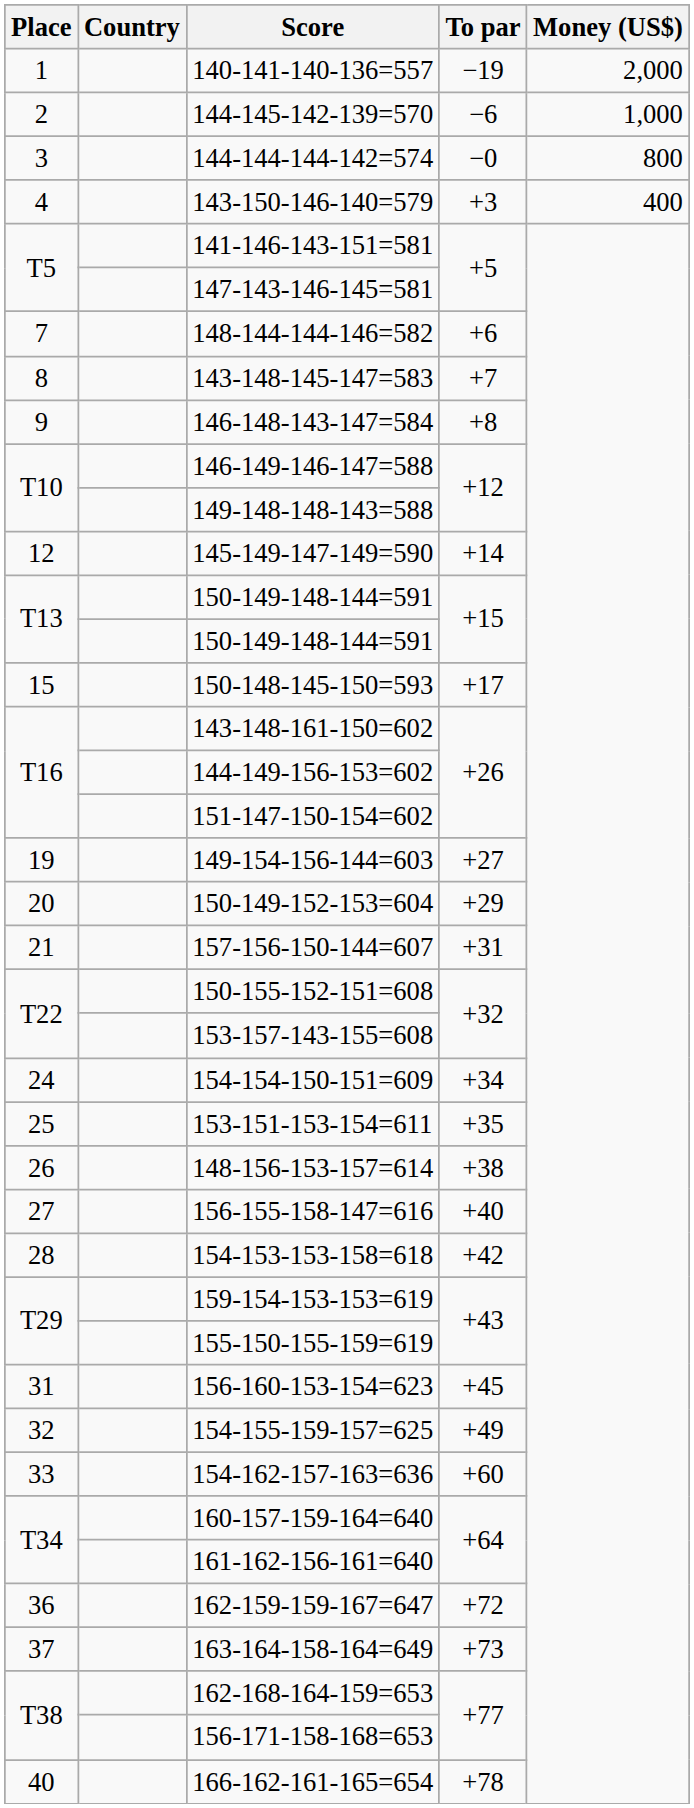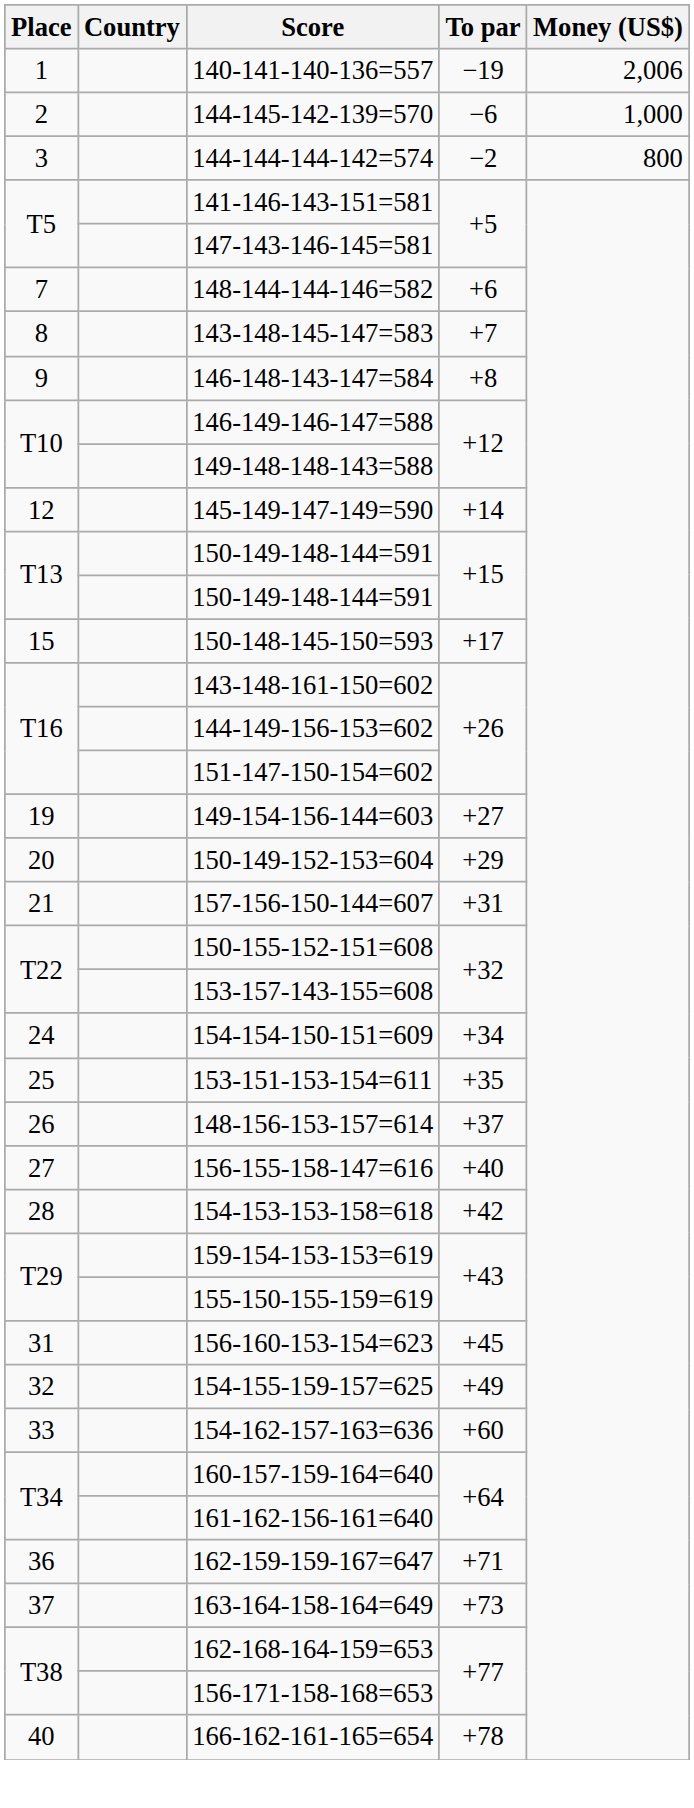140-141-140-136=557 | Money (US$): 2,000 -> 2,006
144-144-144-142=574 | To par: −0 -> −2
- row: 4 | 143-150-146-140=579 | +3 | 400
148-156-153-157=614 | To par: +38 -> +37
162-159-159-167=647 | To par: +72 -> +71
